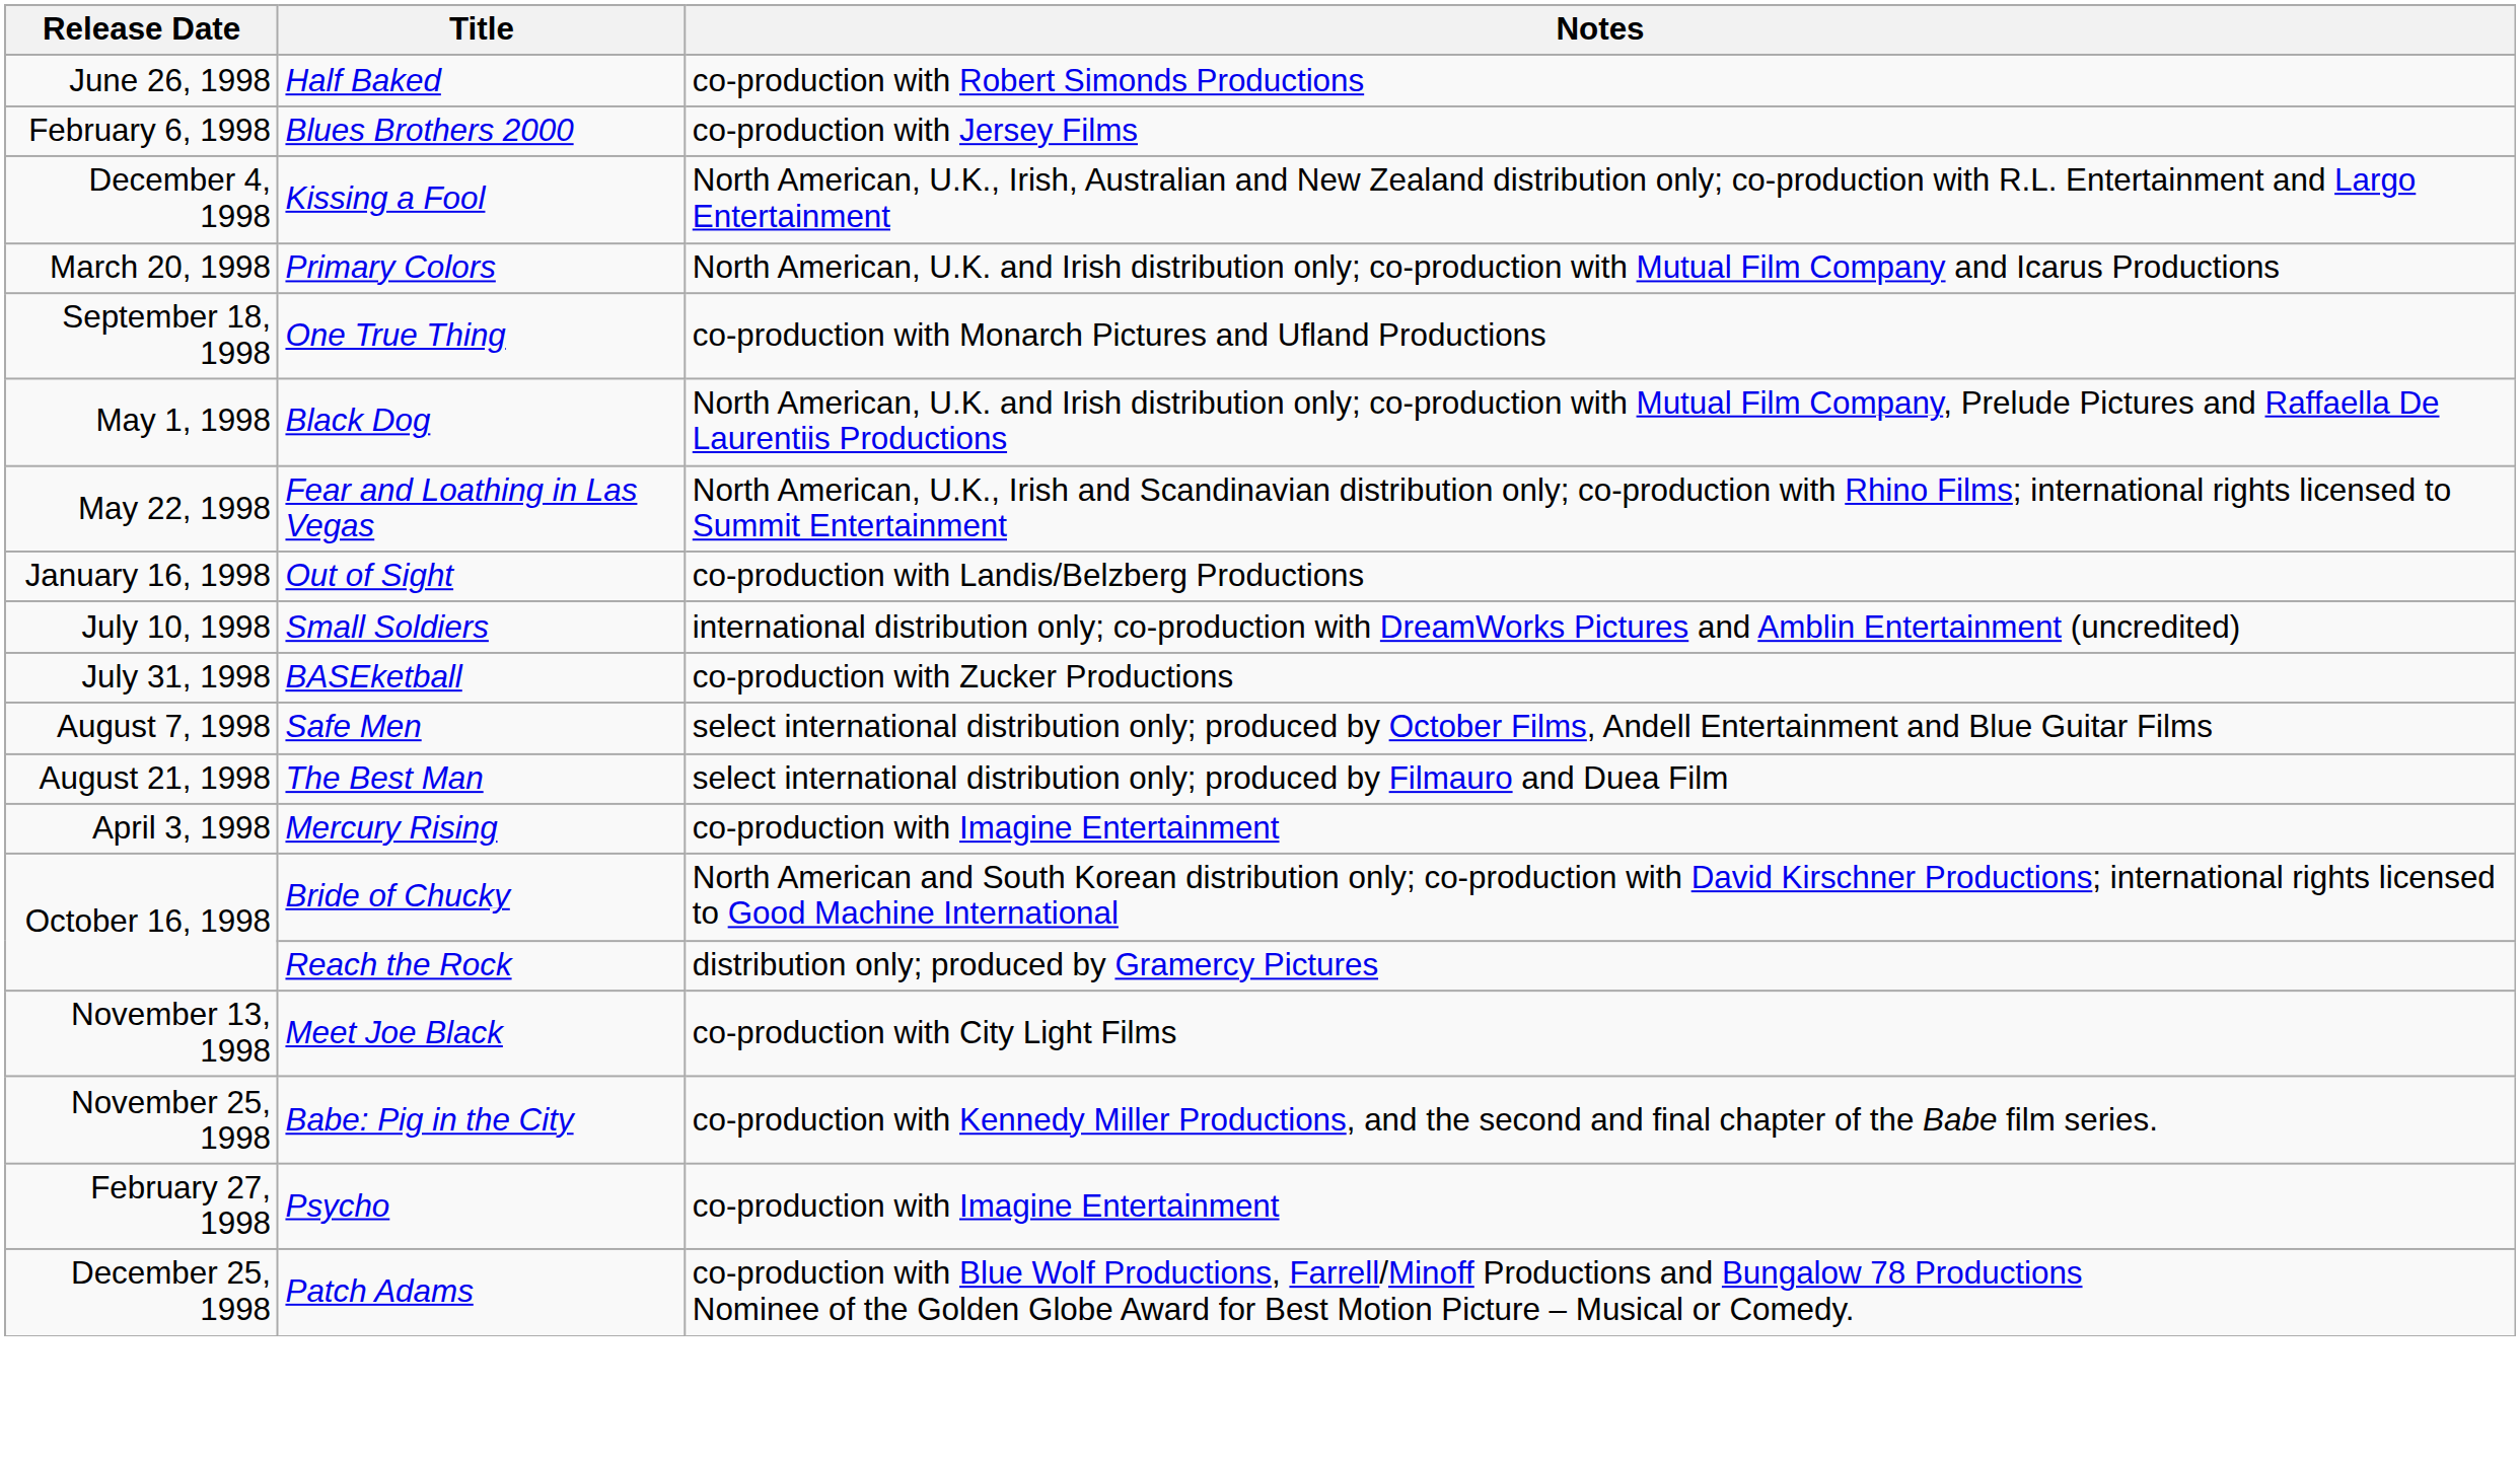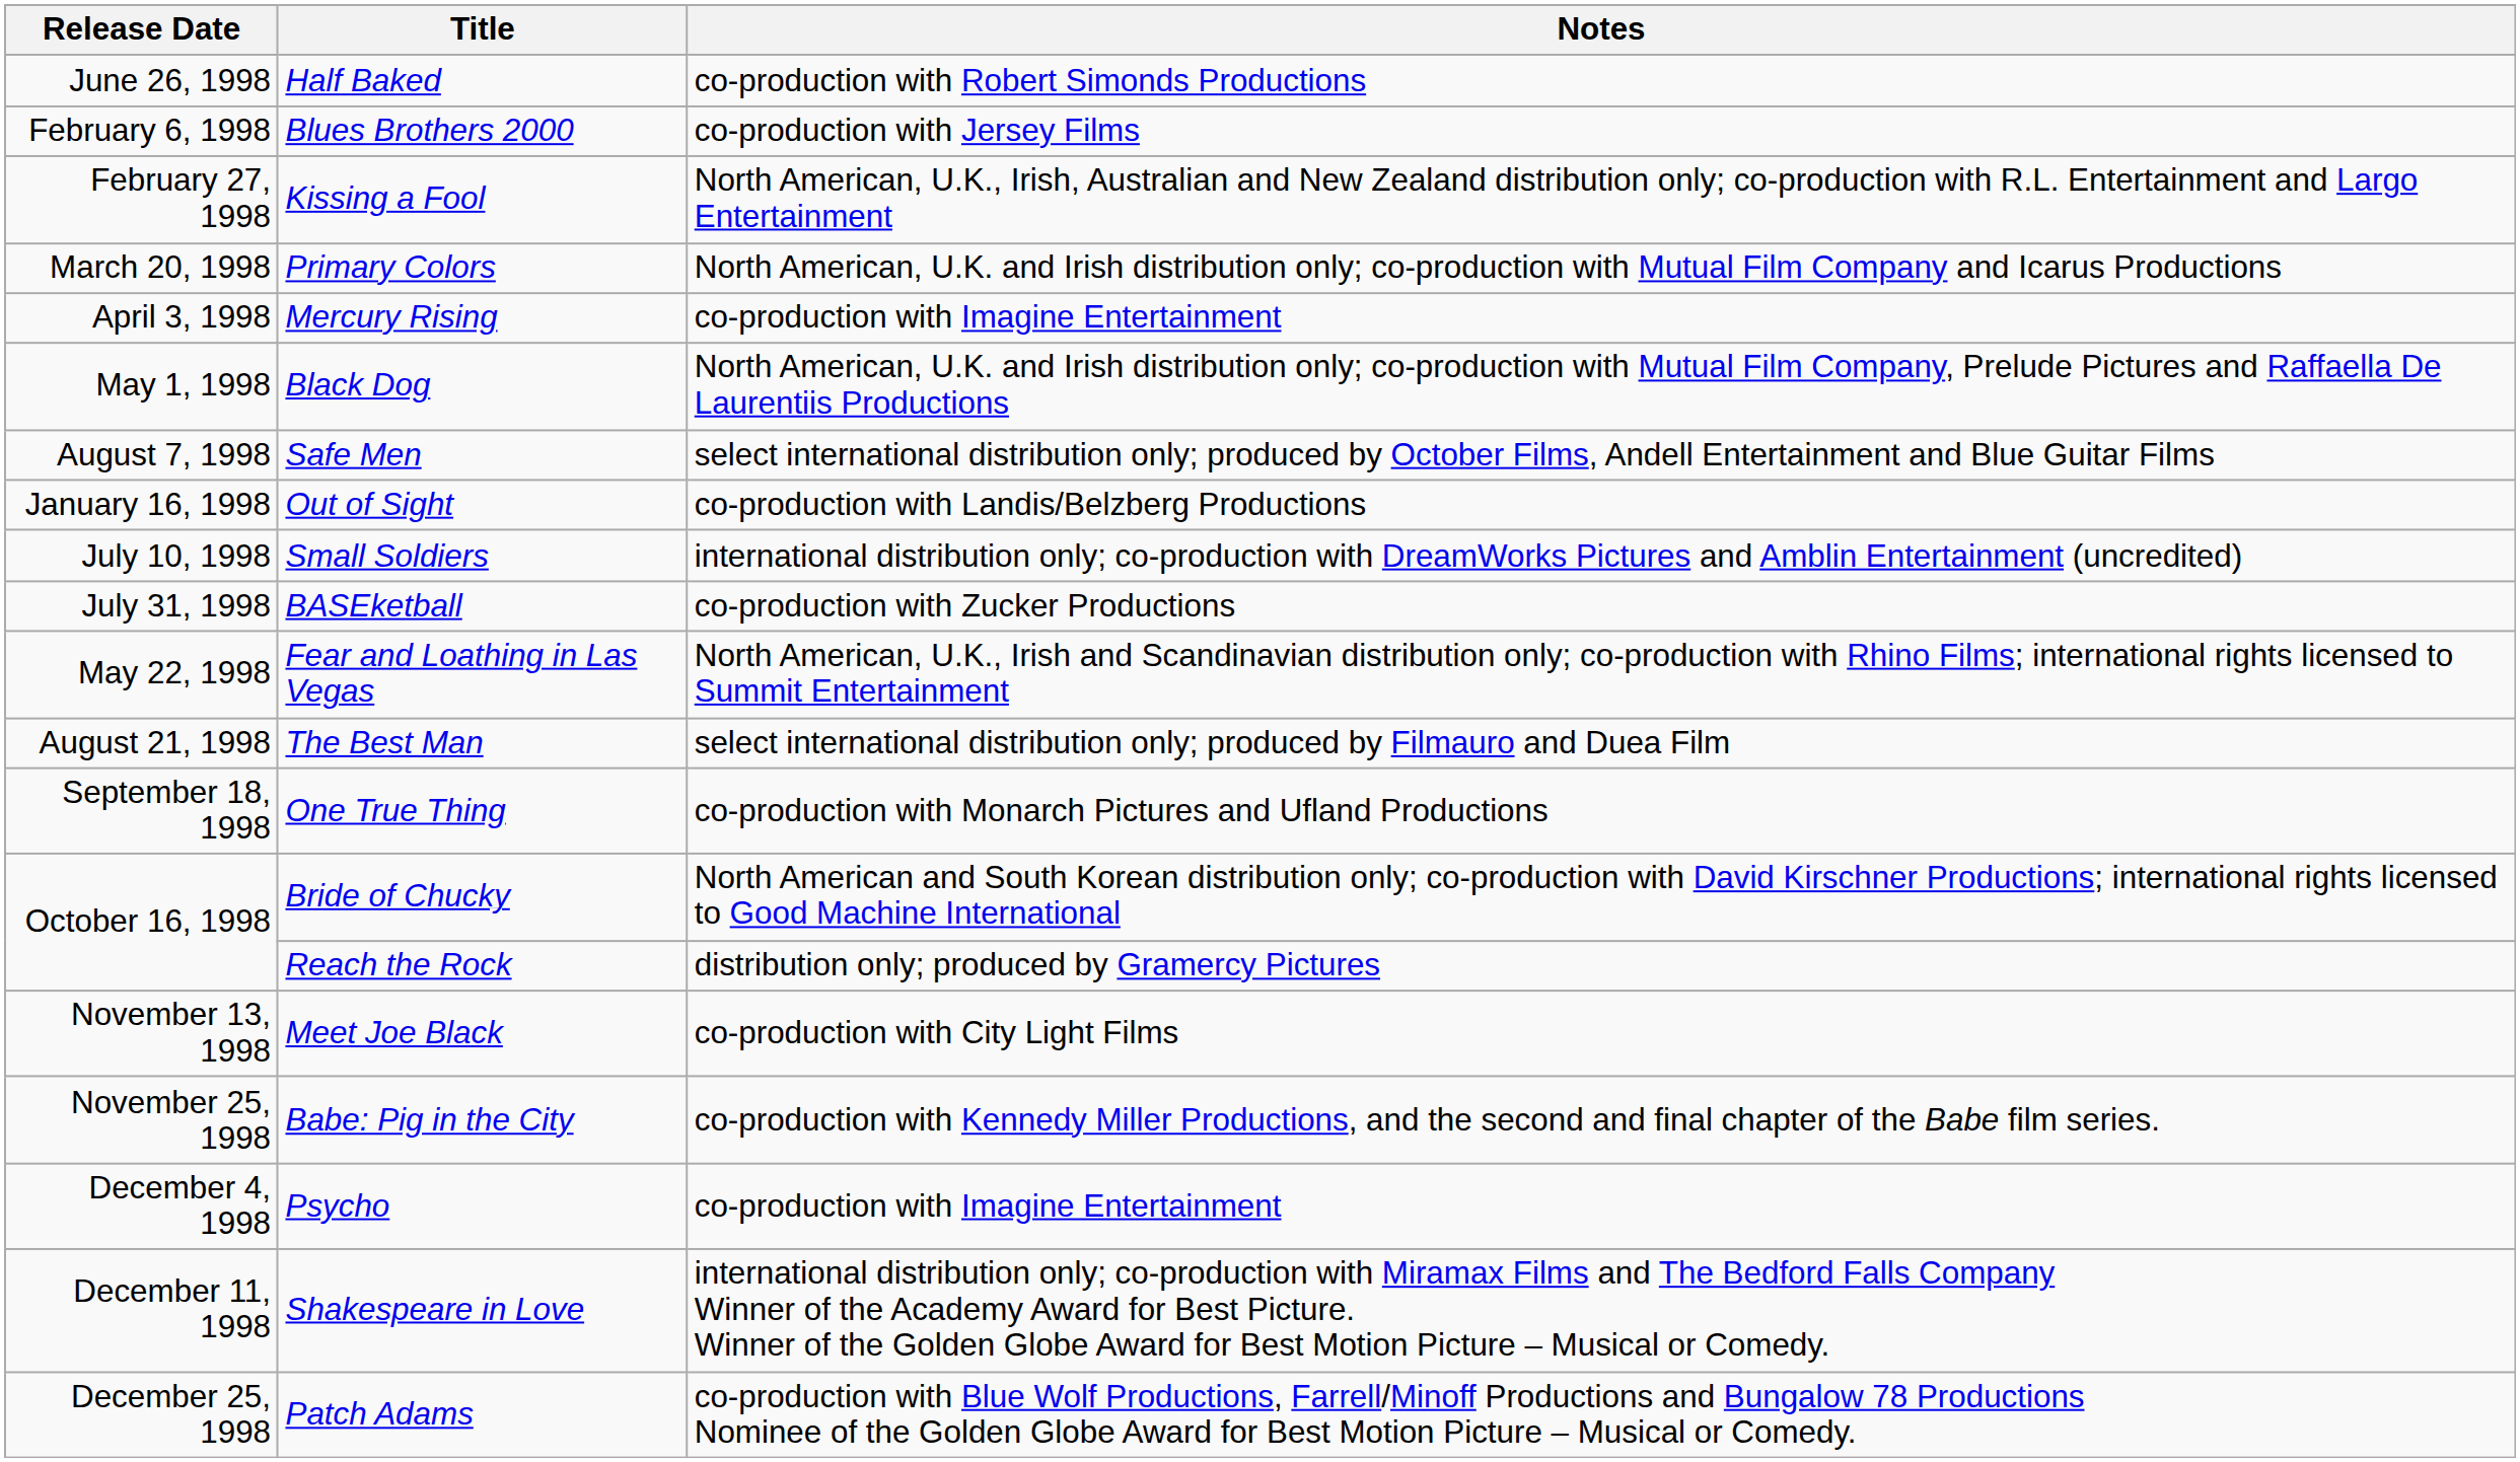Kissing a Fool | Release Date: December 4, 1998 -> February 27, 1998
rows swapped: Mercury Rising <-> One True Thing
rows swapped: Fear and Loathing in Las Vegas <-> Safe Men
Psycho | Release Date: February 27, 1998 -> December 4, 1998
+ row: December 11, 1998 | Shakespeare in Love | international distribution only; co-production with Miramax Films and The Bedford Falls Company Winner of the Academy Award for Best Picture. Winner of the Golden Globe Award for Best Motion Picture – Musical or Comedy.
